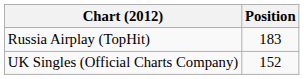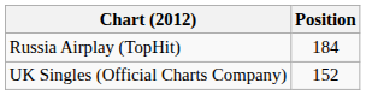Russia Airplay (TopHit) | Position: 183 -> 184
